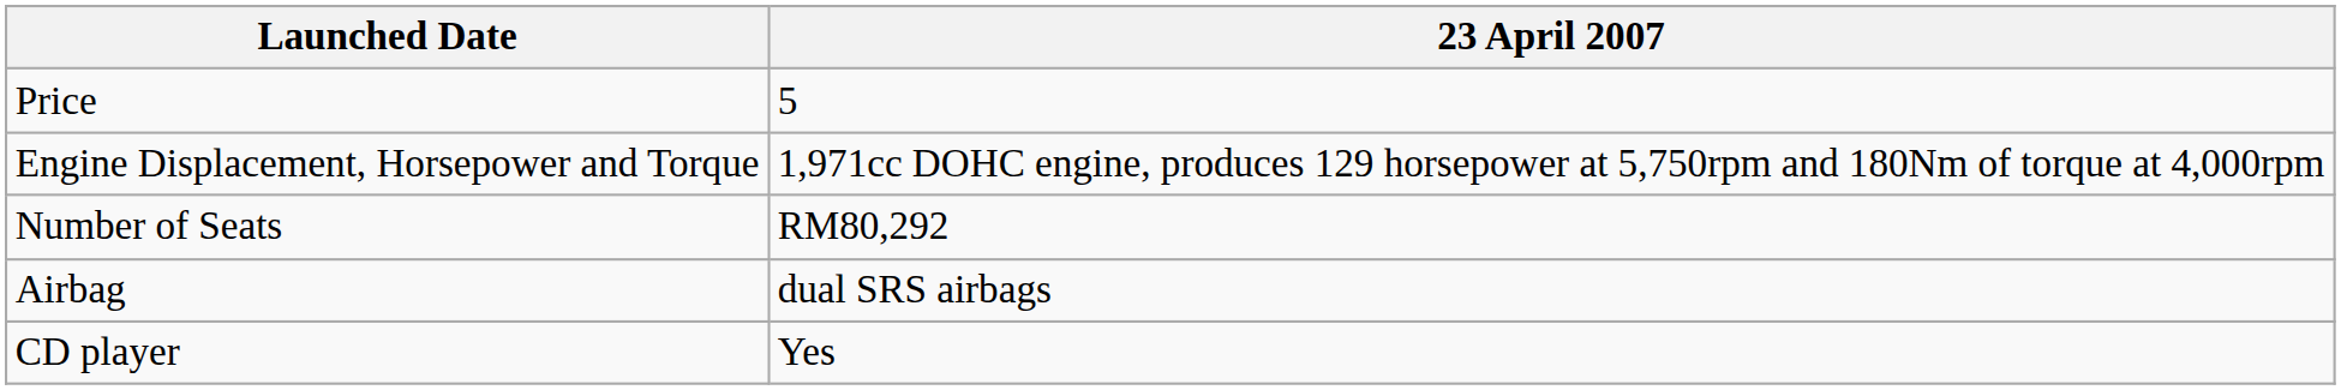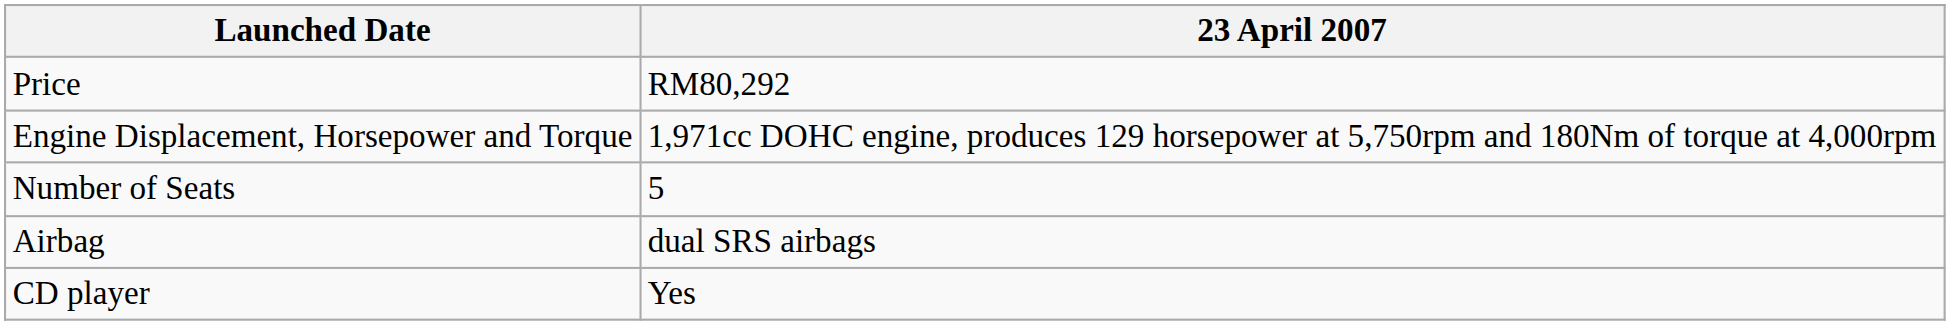Price | 23 April 2007: 5 -> RM80,292
Number of Seats | 23 April 2007: RM80,292 -> 5
